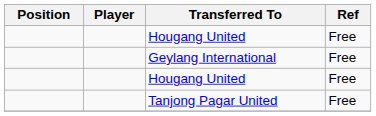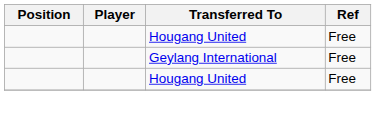- row: Tanjong Pagar United | Free
